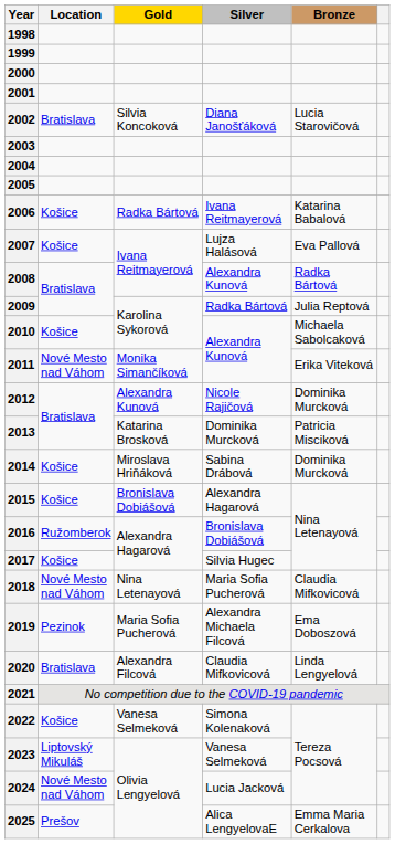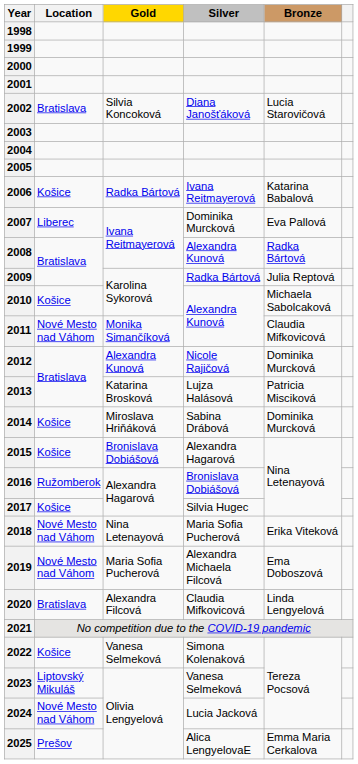2007 | Location: Košice -> Liberec
2007 | Silver: Lujza Halásová -> Dominika Murcková
2011 | Bronze: Erika Viteková -> Claudia Mifkovicová
2013 | Silver: Dominika Murcková -> Lujza Halásová
2018 | Bronze: Claudia Mifkovicová -> Erika Viteková
2019 | Location: Pezinok -> Nové Mesto nad Váhom
